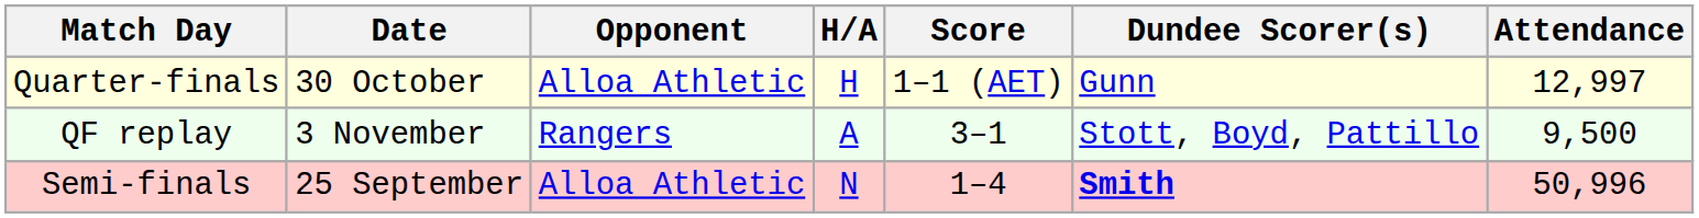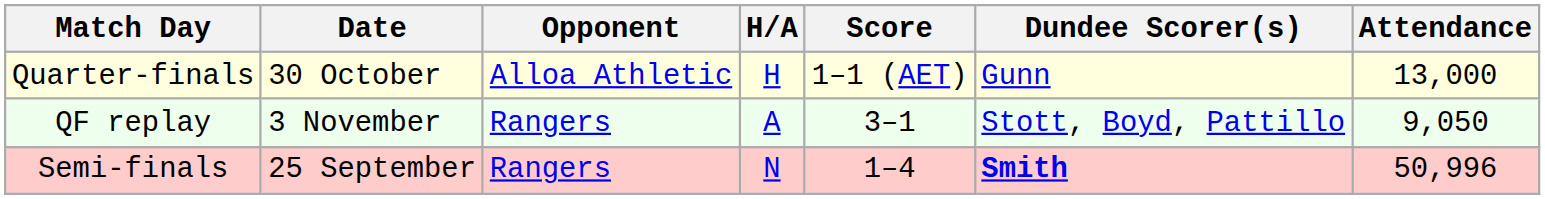Quarter-finals | Attendance: 12,997 -> 13,000
QF replay | Attendance: 9,500 -> 9,050
Semi-finals | Opponent: Alloa Athletic -> Rangers
